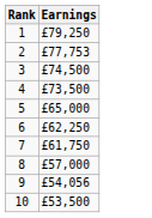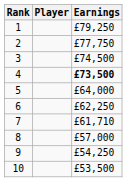+ column: Player
2 | Earnings: £77,753 -> £77,750
4 | Earnings: normal -> bold
5 | Earnings: £65,000 -> £64,000
7 | Earnings: £61,750 -> £61,710
9 | Earnings: £54,056 -> £54,250
